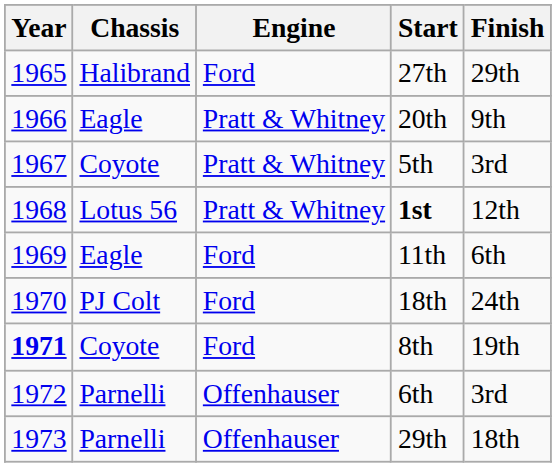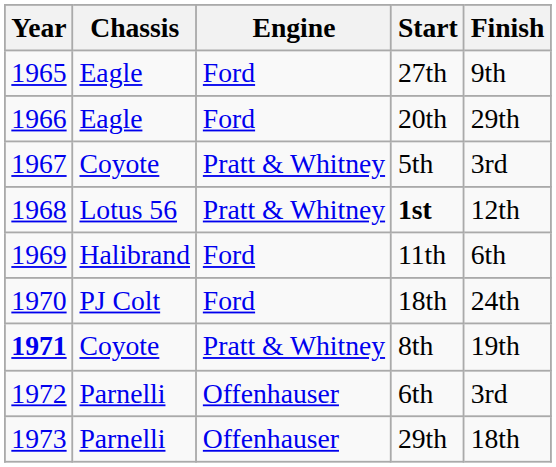27th | Chassis: Halibrand -> Eagle
27th | Finish: 29th -> 9th
20th | Engine: Pratt & Whitney -> Ford
20th | Finish: 9th -> 29th
11th | Chassis: Eagle -> Halibrand
8th | Engine: Ford -> Pratt & Whitney
